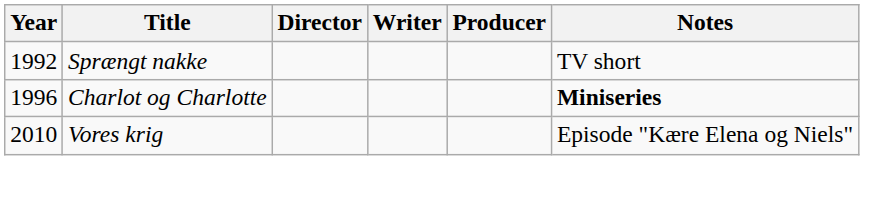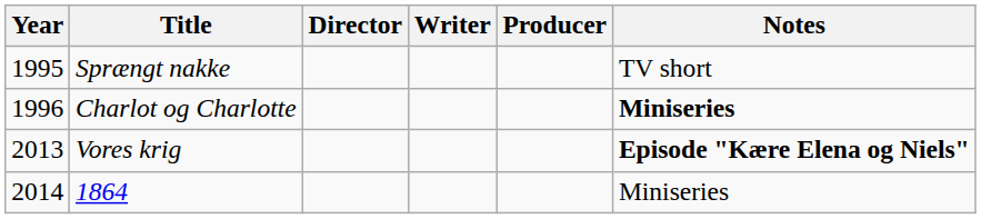Sprængt nakke | Year: 1992 -> 1995
Vores krig | Year: 2010 -> 2013
Vores krig | Notes: normal -> bold
+ row: 2014 | 1864 | Miniseries
